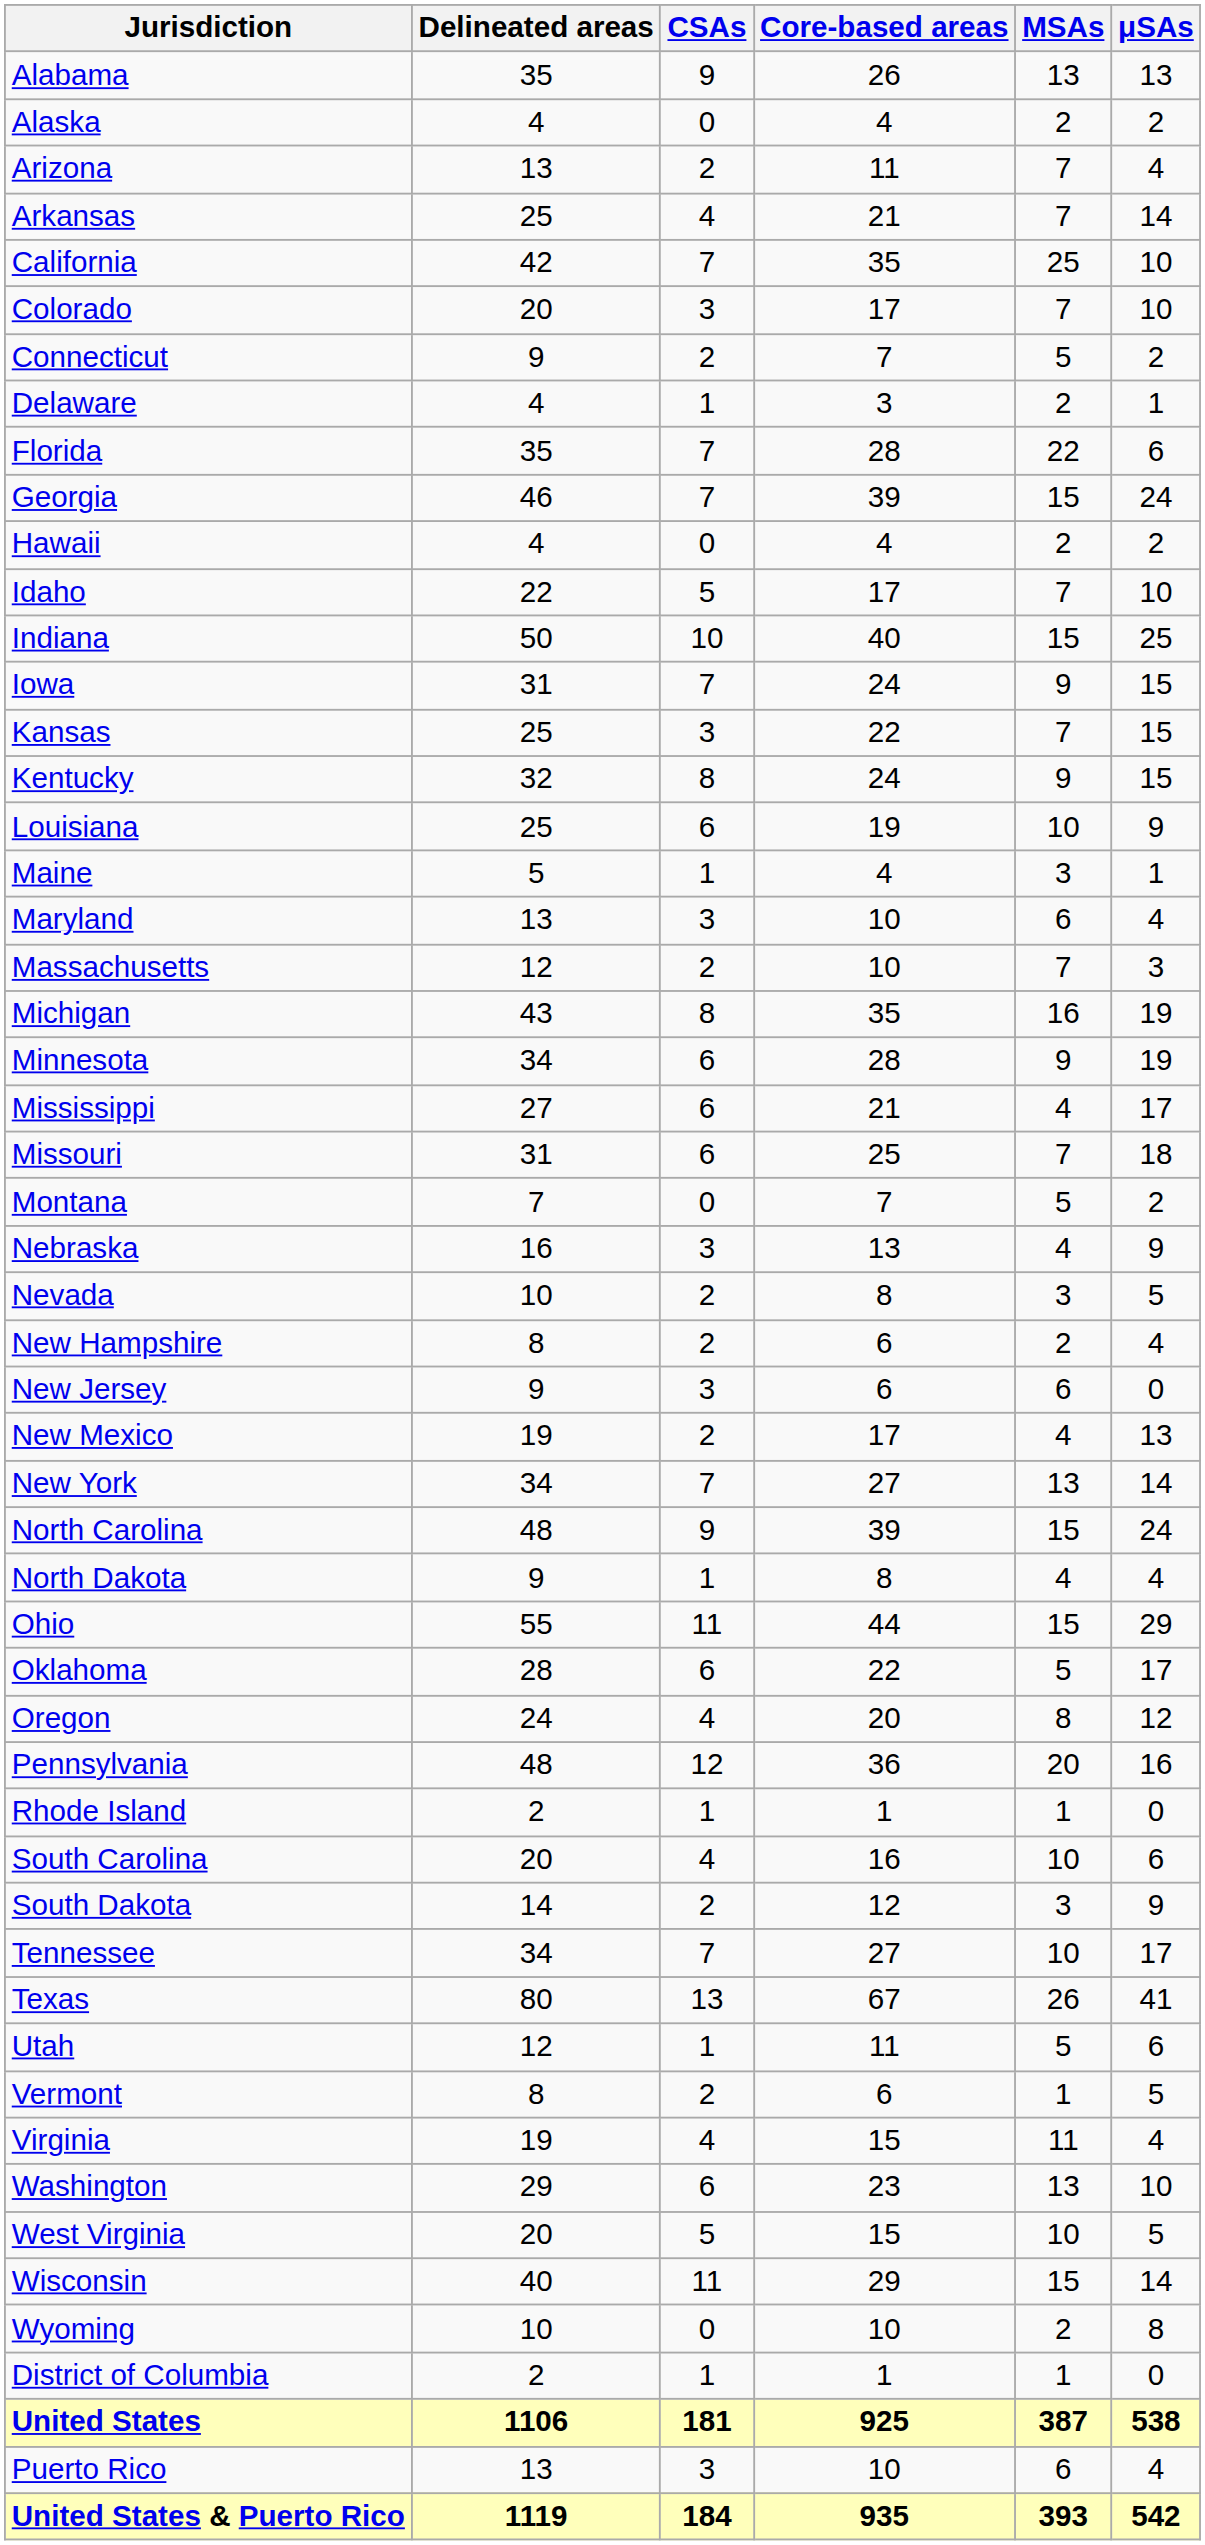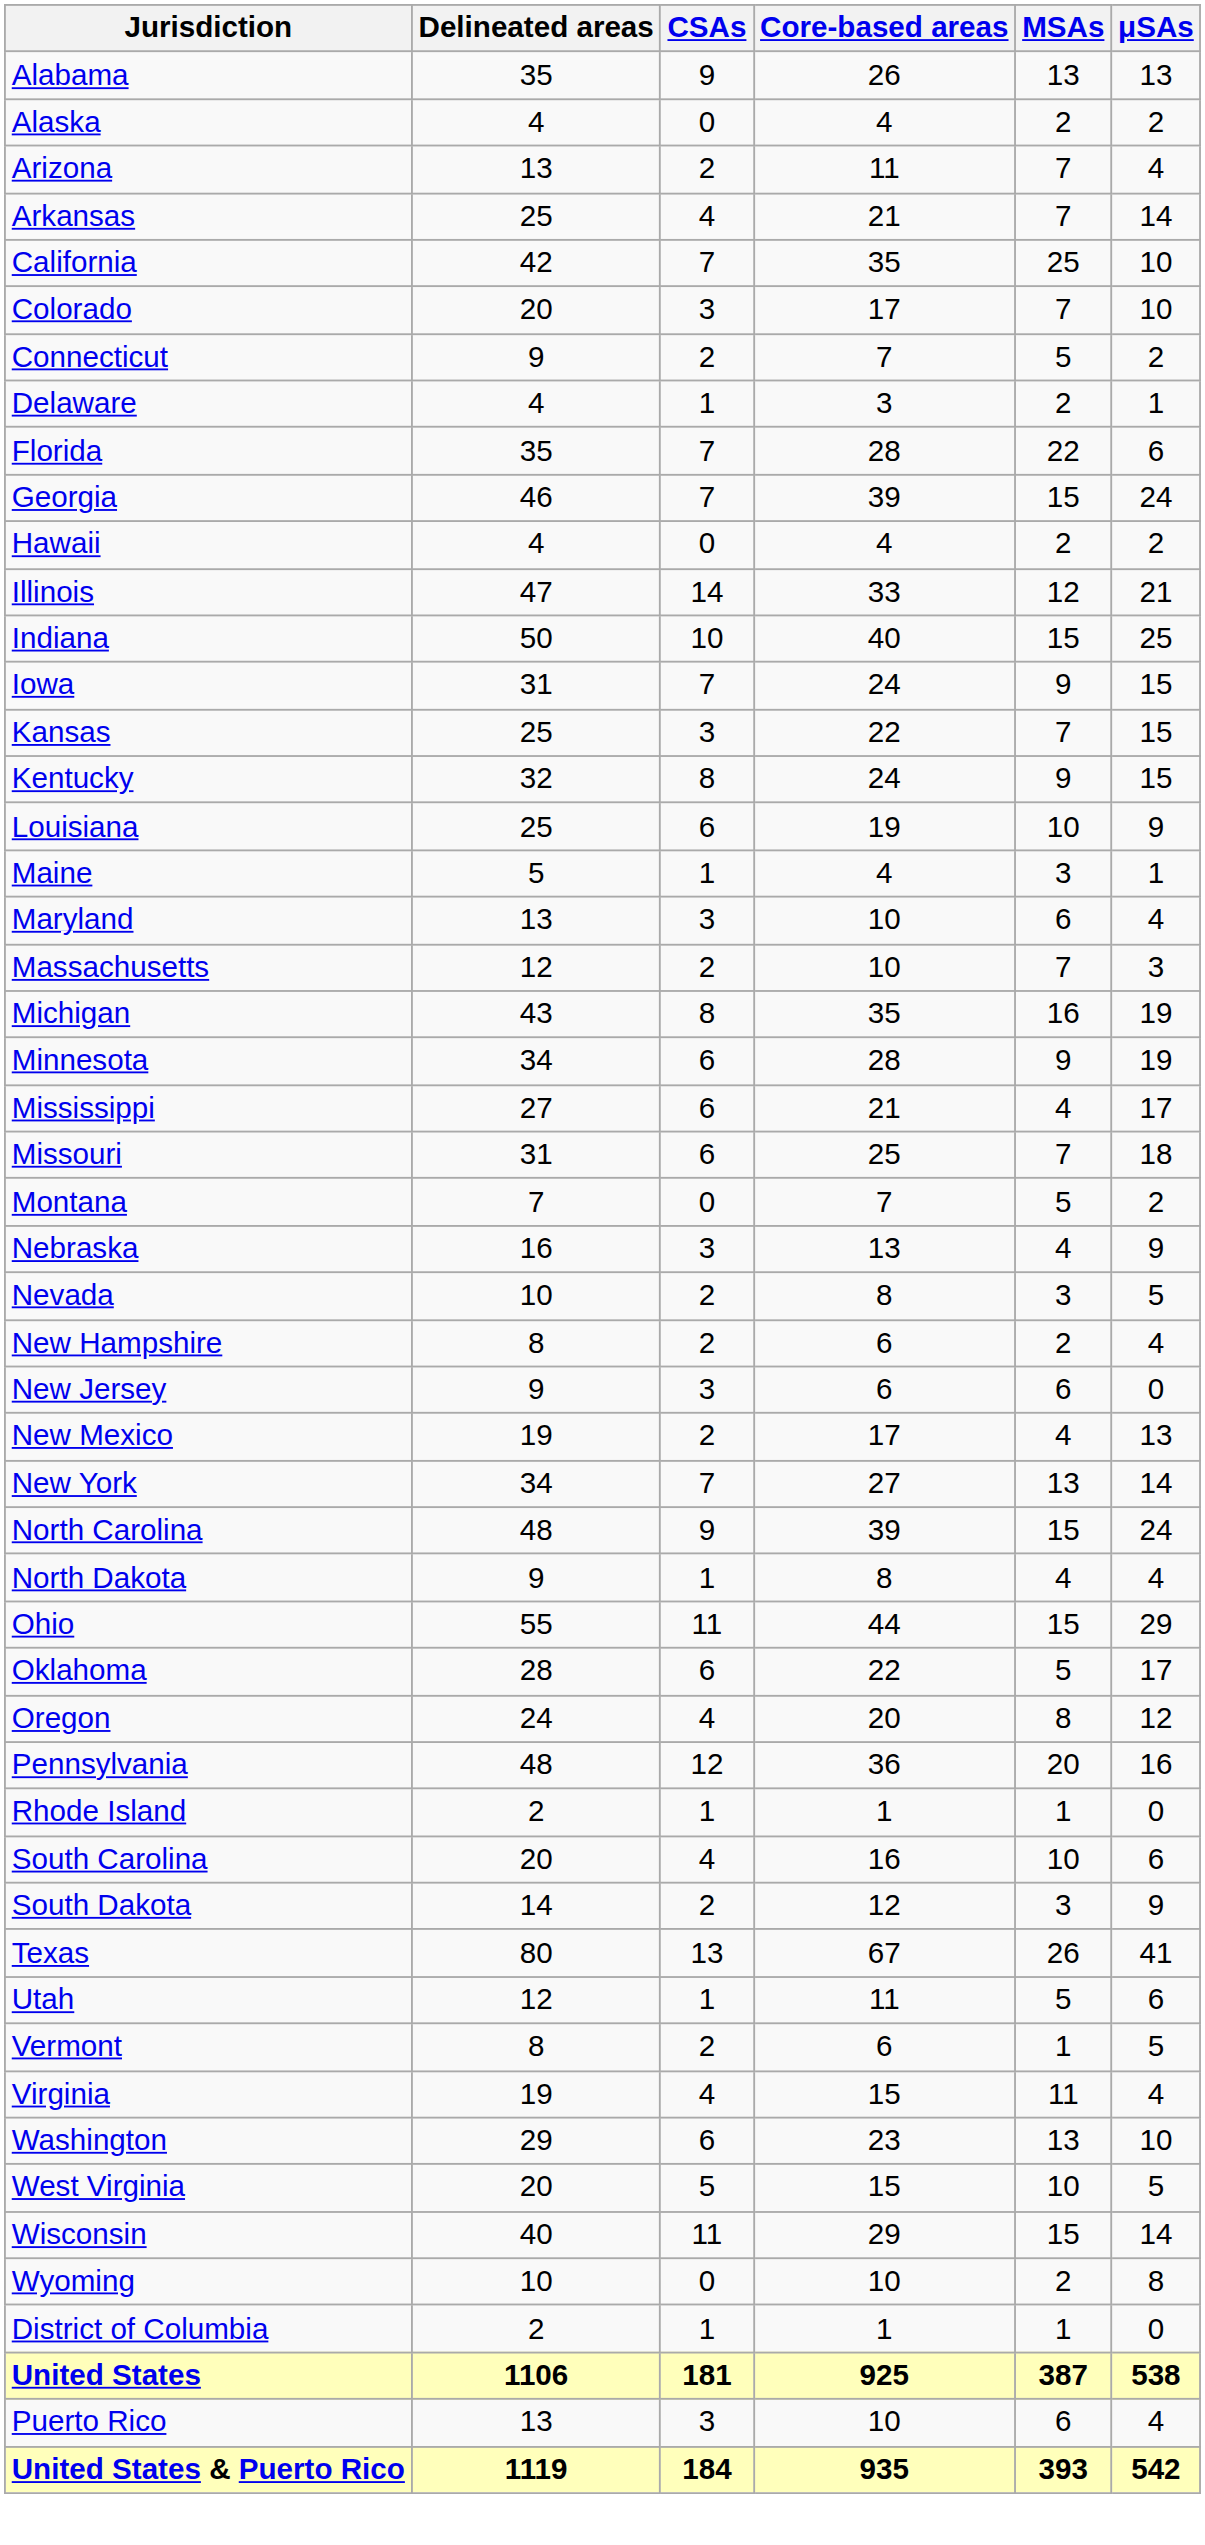- row: Idaho | 22 | 5 | 17 | 7 | 10
+ row: Illinois | 47 | 14 | 33 | 12 | 21
- row: Tennessee | 34 | 7 | 27 | 10 | 17
